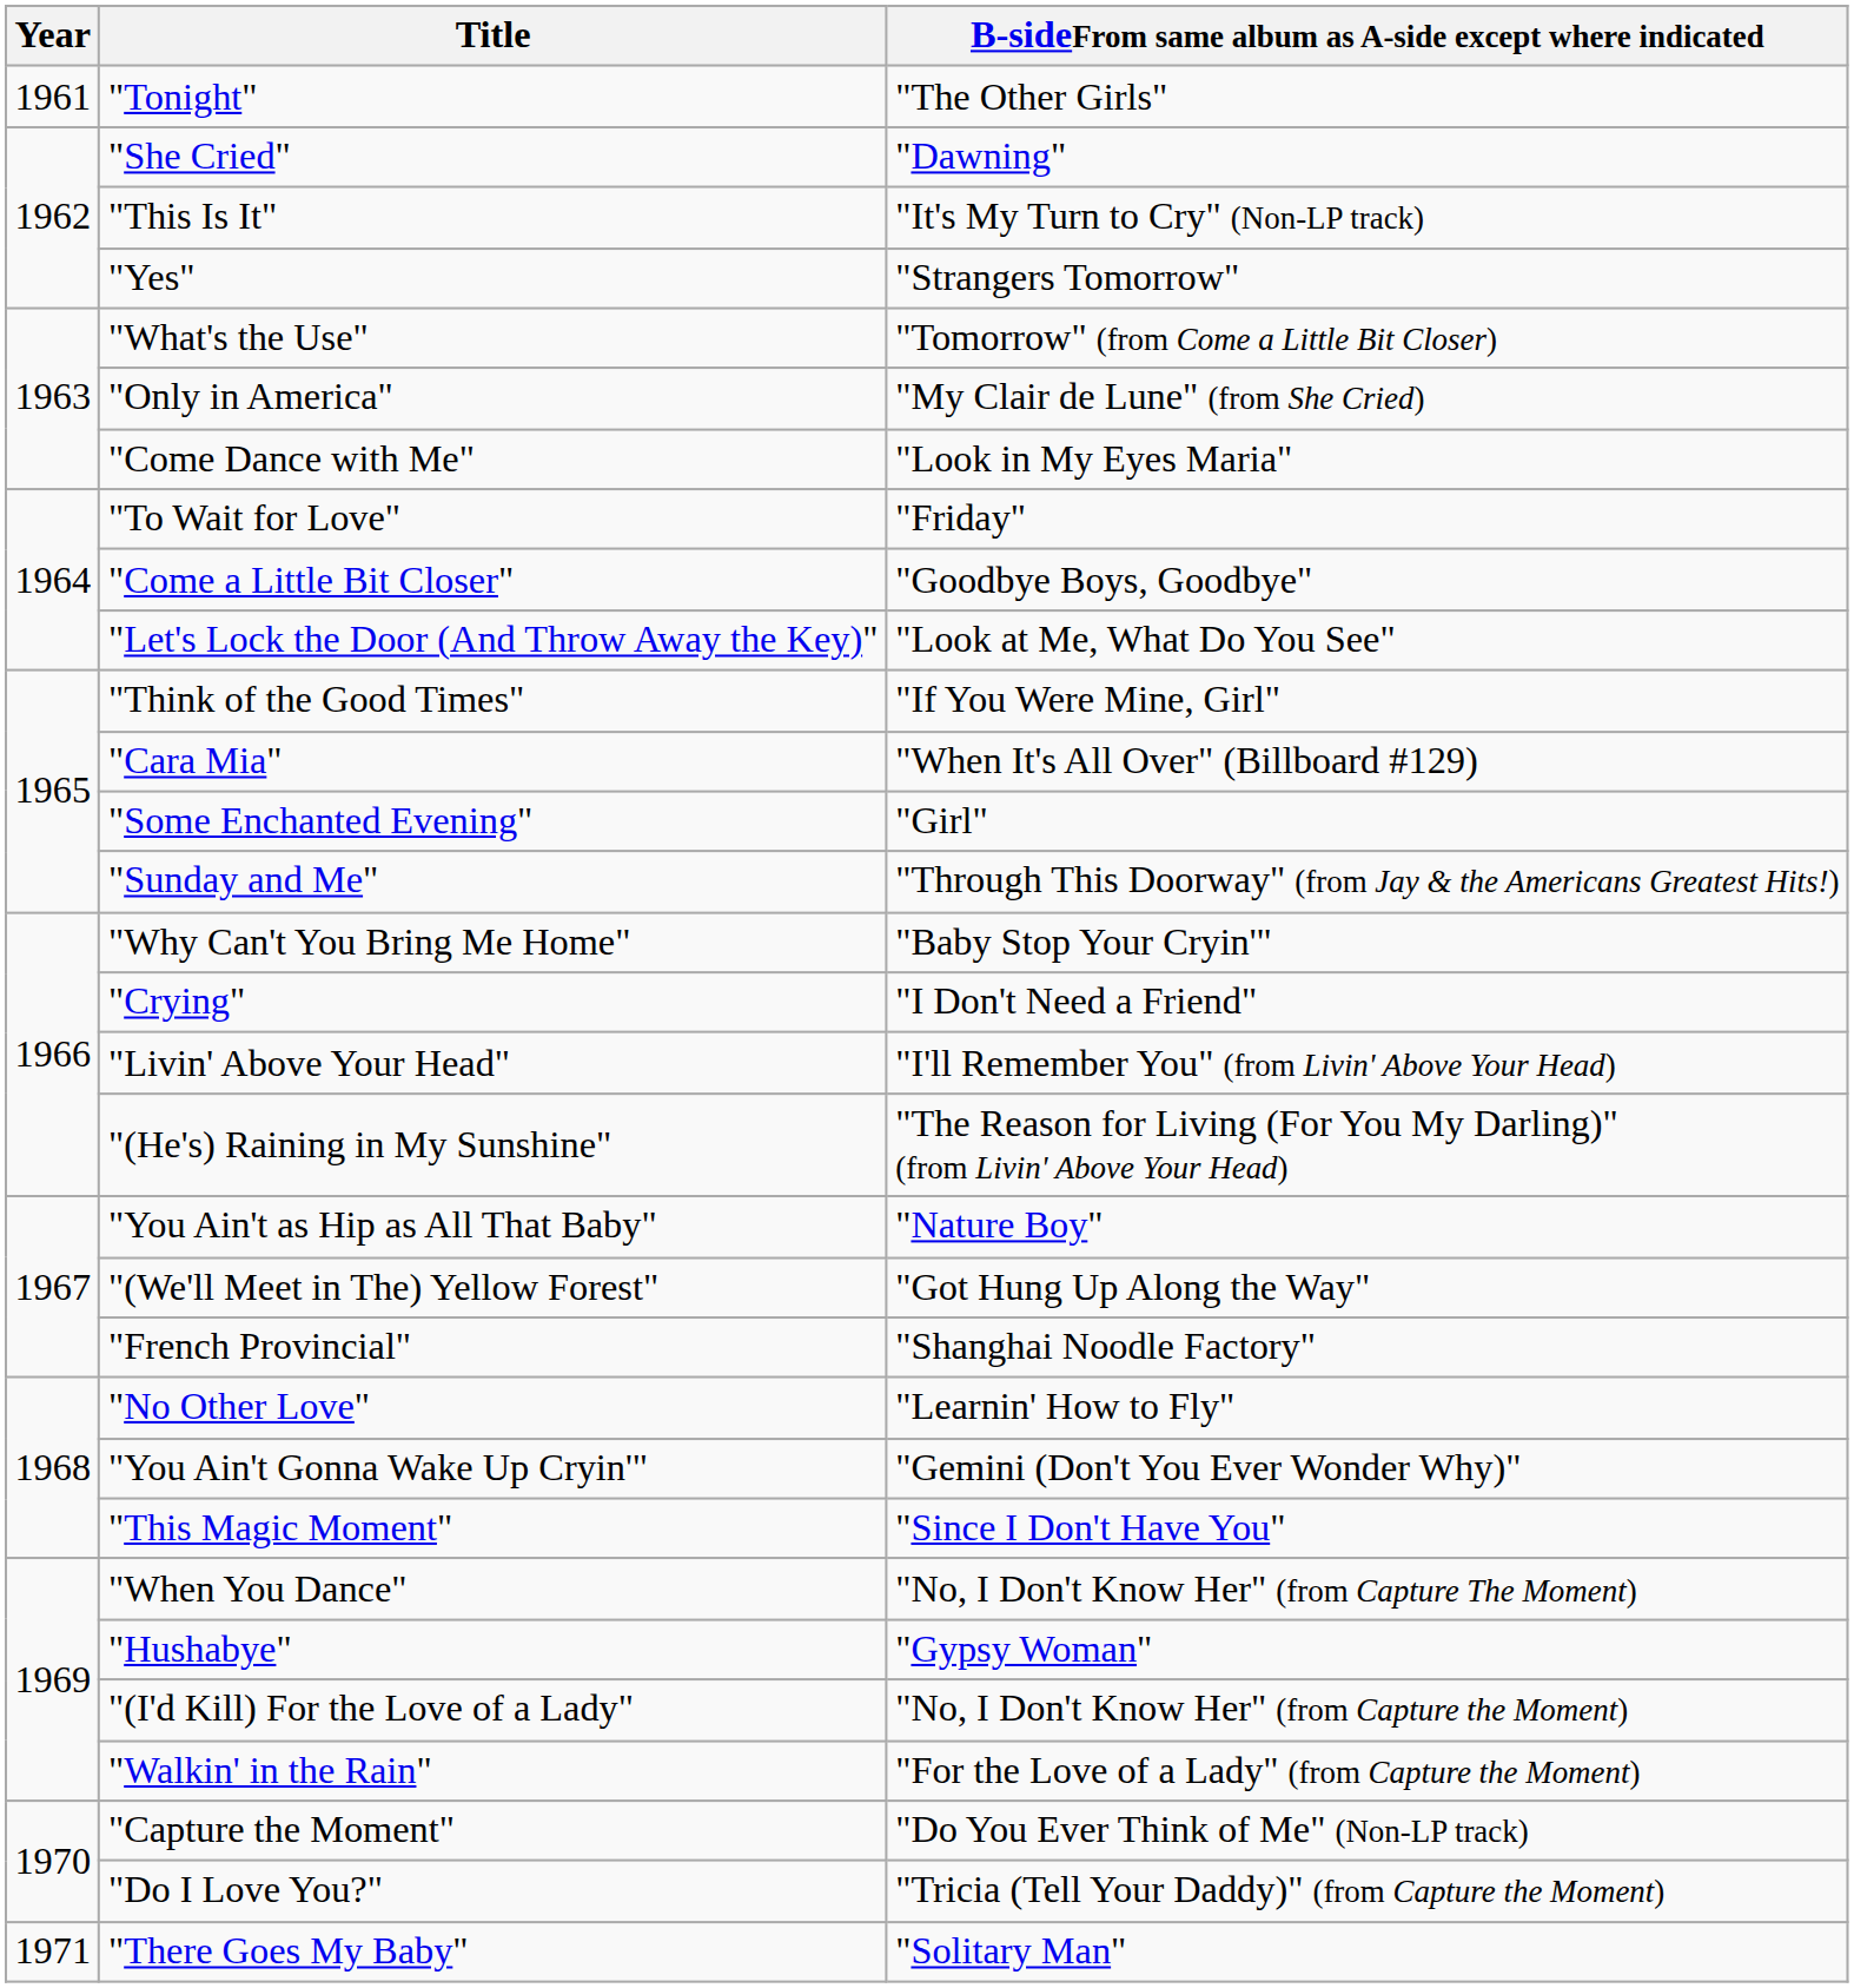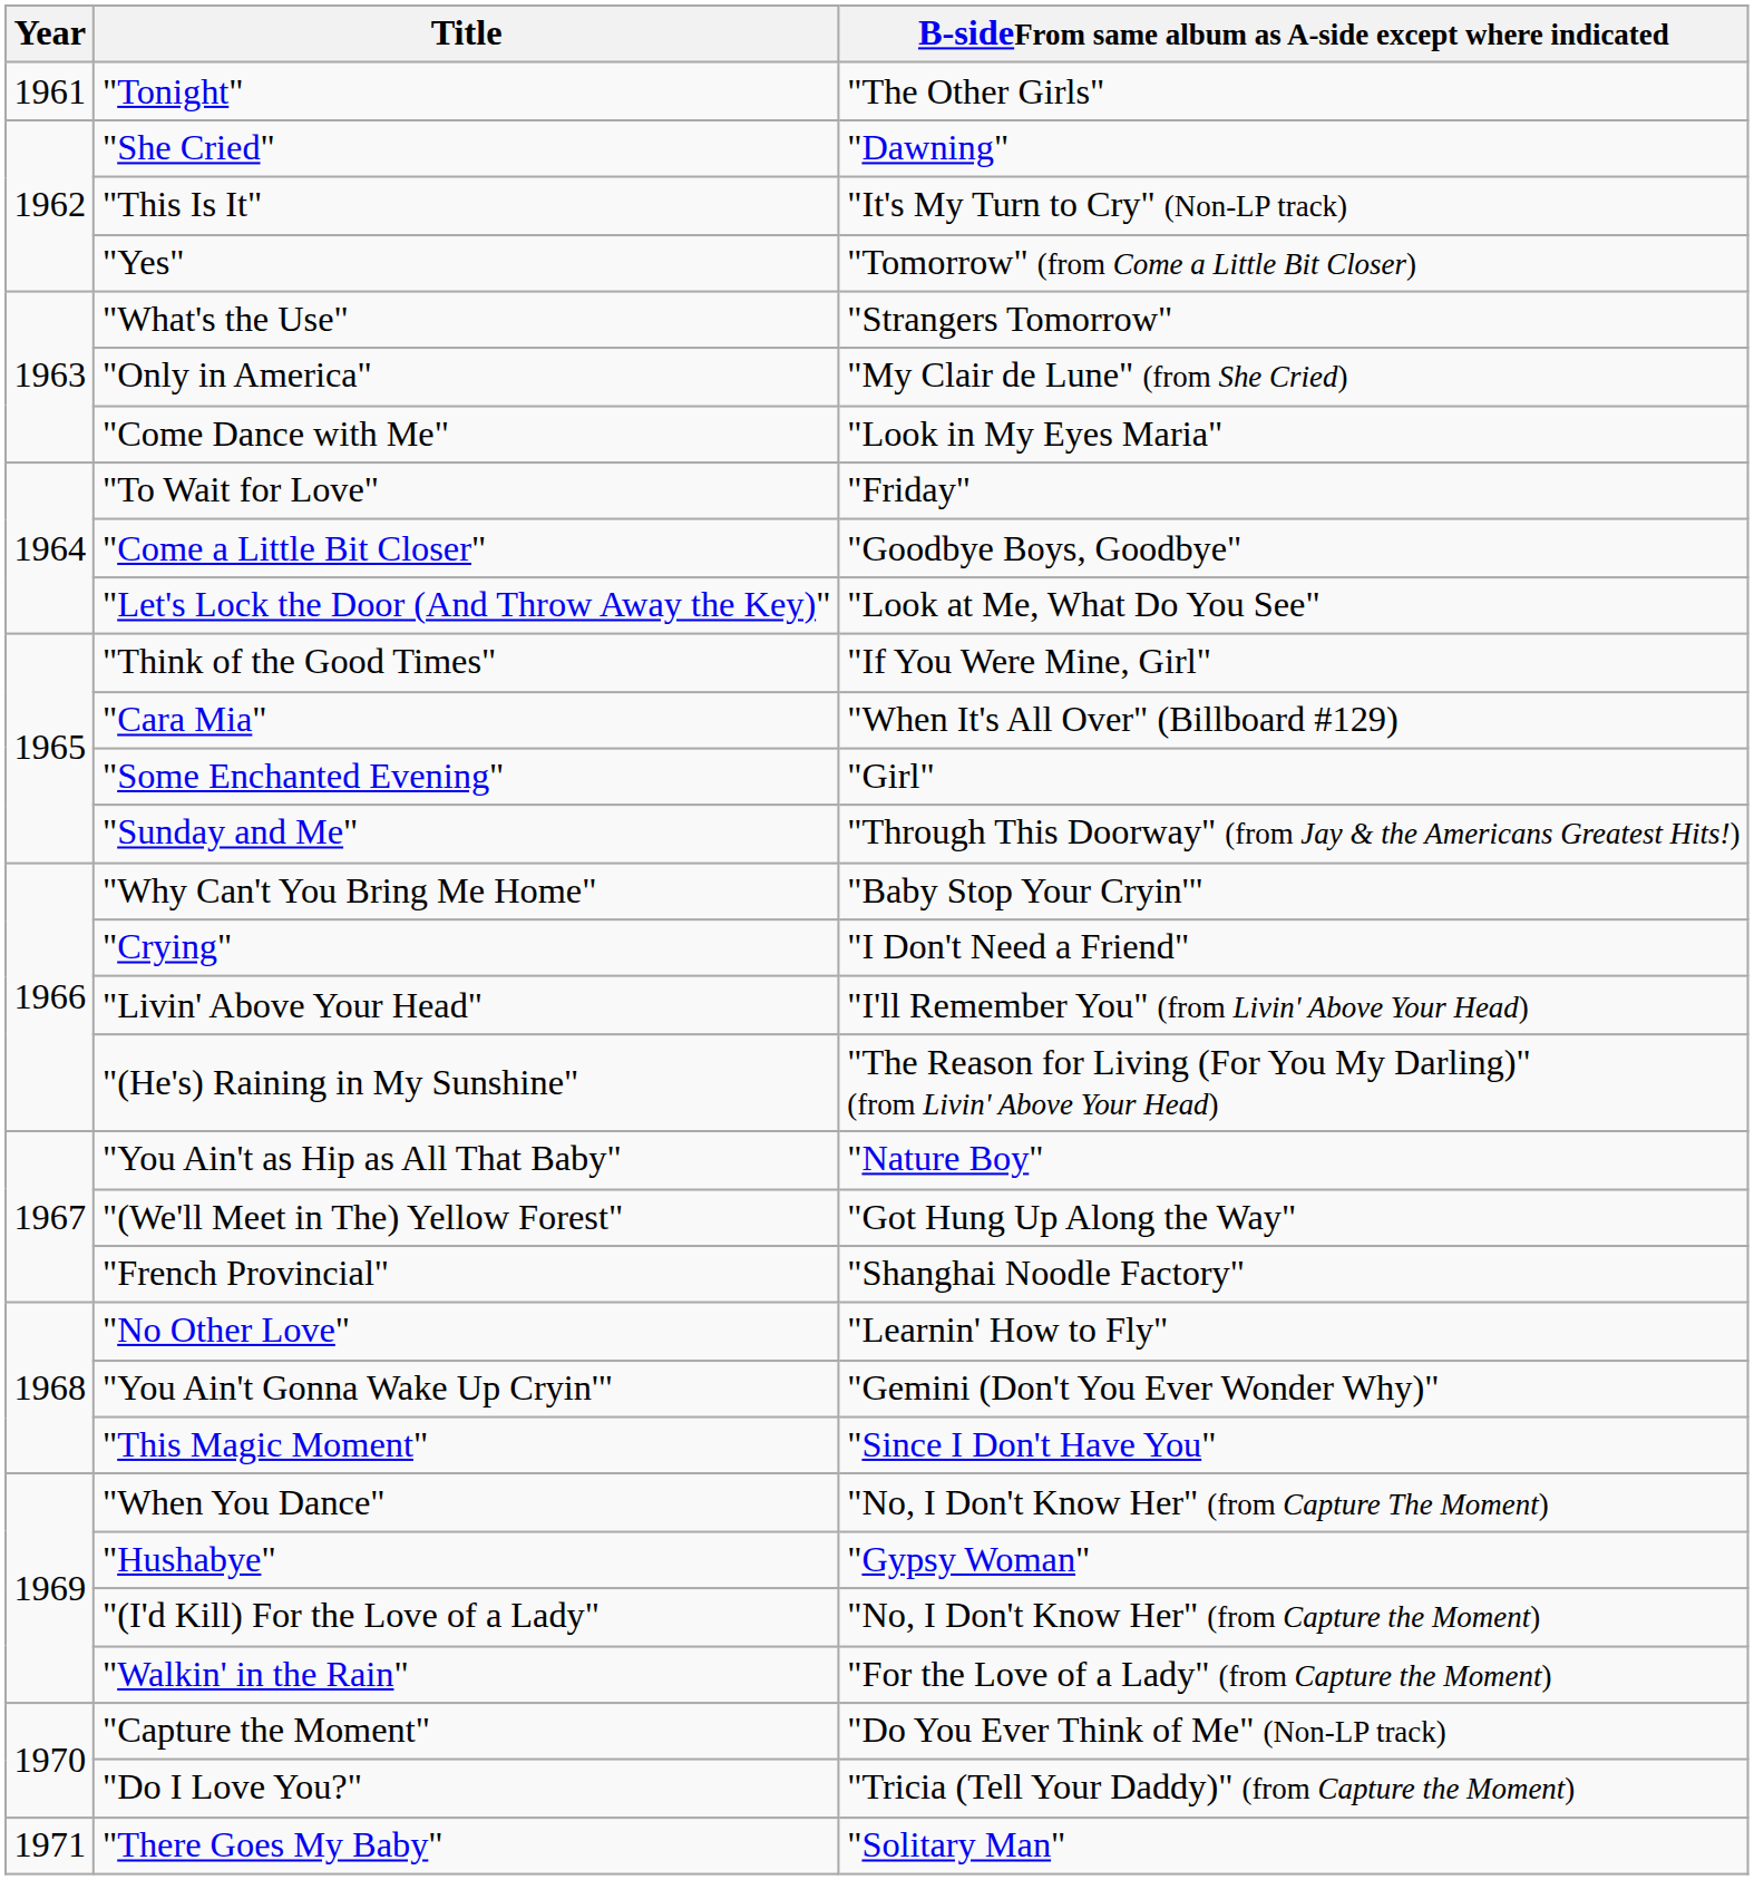"Yes" | B-sideFrom same album as A-side except where indicated: "Strangers Tomorrow" -> "Tomorrow" (from Come a Little Bit Closer)
"What's the Use" | B-sideFrom same album as A-side except where indicated: "Tomorrow" (from Come a Little Bit Closer) -> "Strangers Tomorrow"
